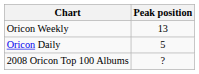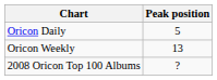rows swapped: Oricon Daily <-> Oricon Weekly
